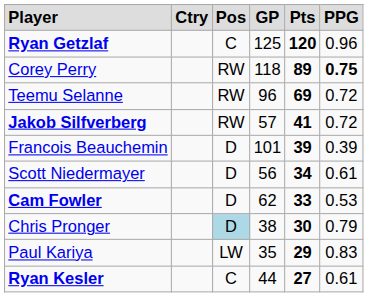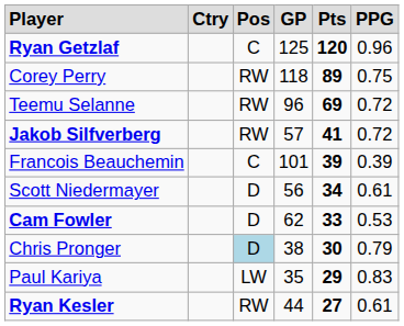Corey Perry | column 6: bold -> normal
Francois Beauchemin | column 3: D -> C
Ryan Kesler | column 3: C -> RW
